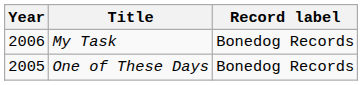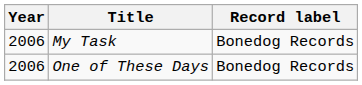One of These Days | Year: 2005 -> 2006
